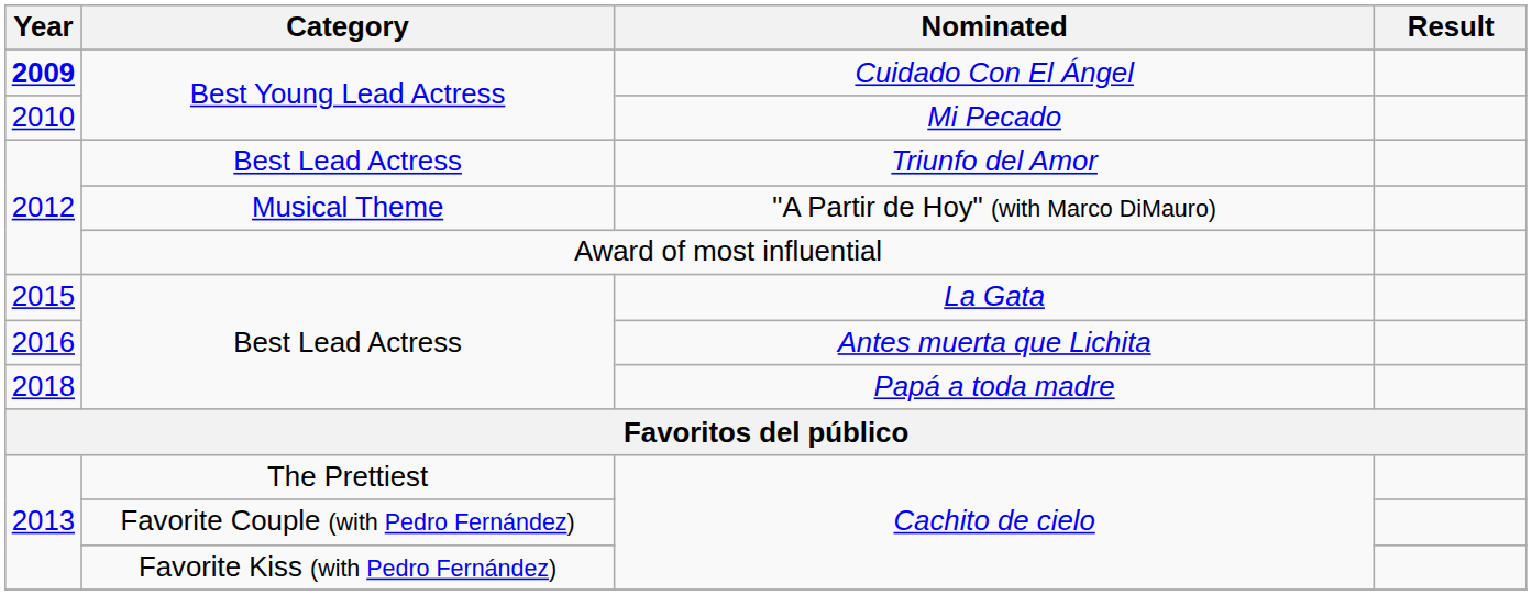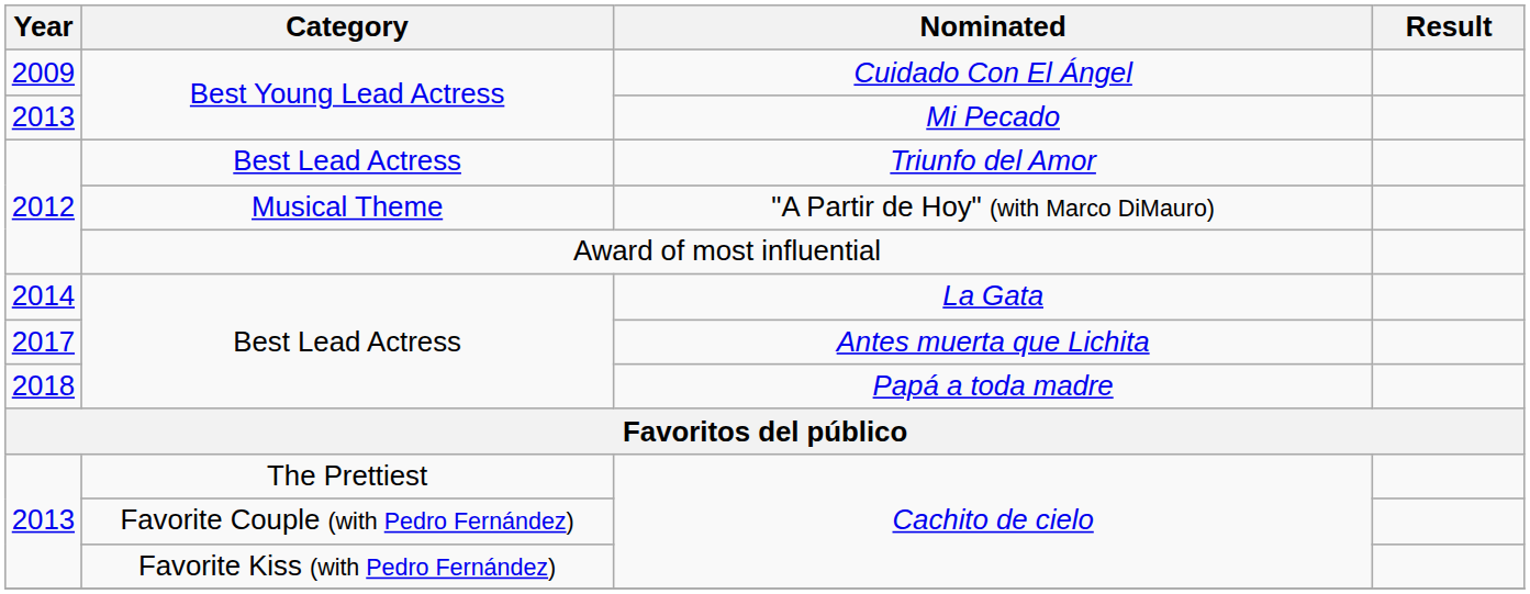Cuidado Con El Ángel | Year: bold -> normal
Mi Pecado | Year: 2010 -> 2013
La Gata | Year: 2015 -> 2014
Antes muerta que Lichita | Year: 2016 -> 2017
